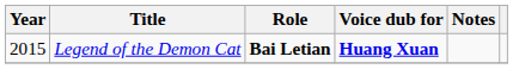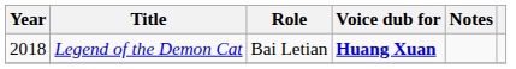Legend of the Demon Cat | Year: 2015 -> 2018
Legend of the Demon Cat | Role: bold -> normal
